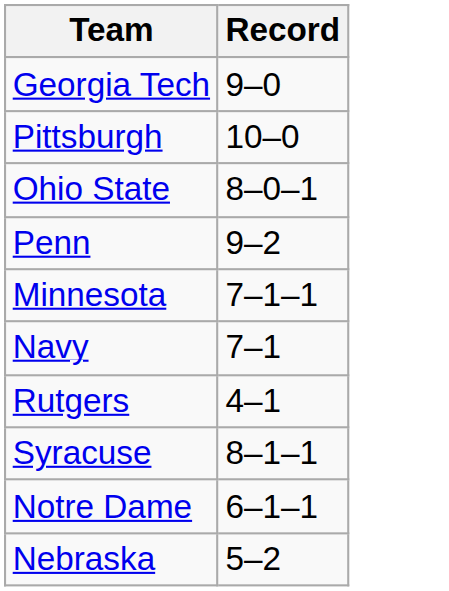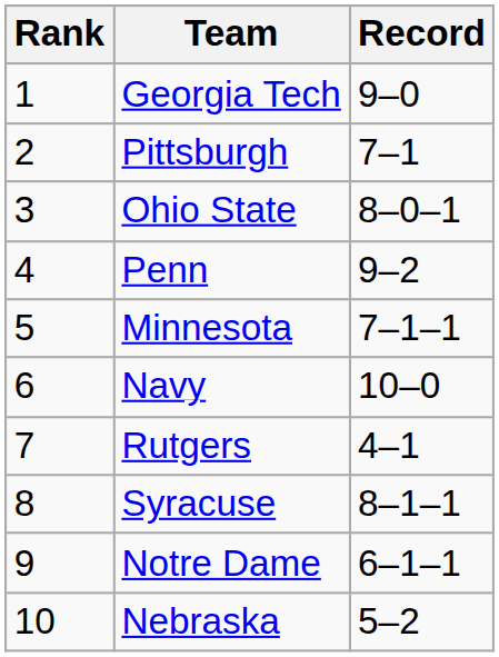+ column: Rank | 1 | 2 | 3 | 4 | 5 | 6 | 7 | 8 | 9 | 10
Pittsburgh | Record: 10–0 -> 7–1
Navy | Record: 7–1 -> 10–0
